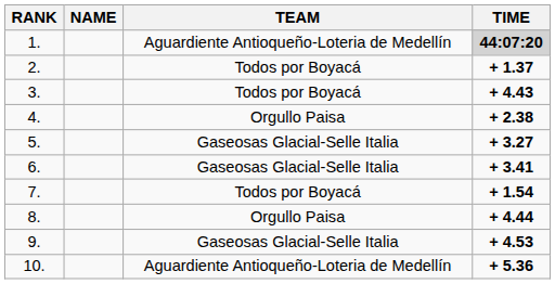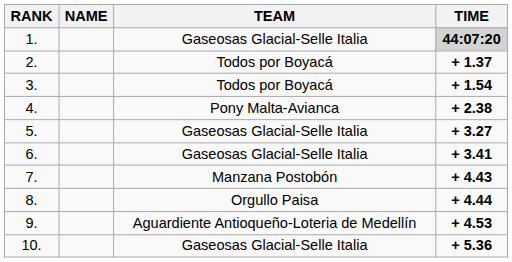1. | TEAM: Aguardiente Antioqueño-Loteria de Medellín -> Gaseosas Glacial-Selle Italia
3. | TIME: + 4.43 -> + 1.54
4. | TEAM: Orgullo Paisa -> Pony Malta-Avianca
7. | TEAM: Todos por Boyacá -> Manzana Postobón
7. | TIME: + 1.54 -> + 4.43
9. | TEAM: Gaseosas Glacial-Selle Italia -> Aguardiente Antioqueño-Loteria de Medellín
10. | TEAM: Aguardiente Antioqueño-Loteria de Medellín -> Gaseosas Glacial-Selle Italia
